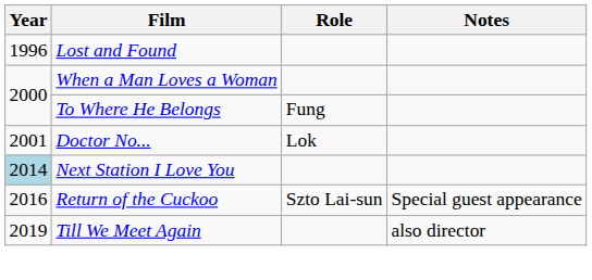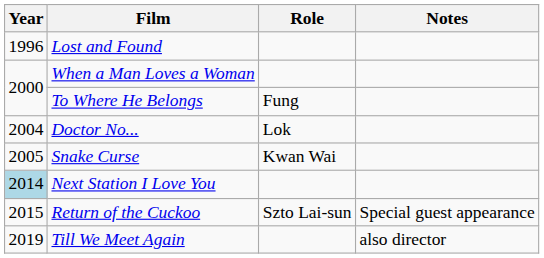Doctor No... | Year: 2001 -> 2004
+ row: 2005 | Snake Curse | Kwan Wai
Return of the Cuckoo | Year: 2016 -> 2015
